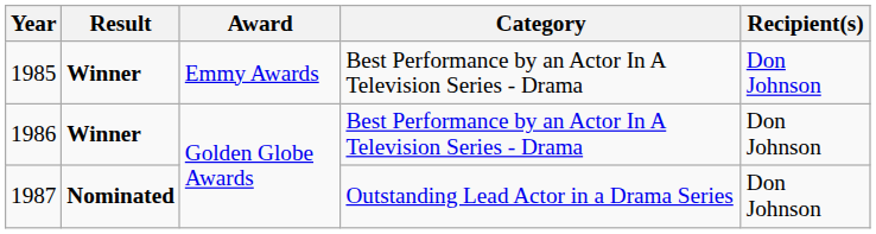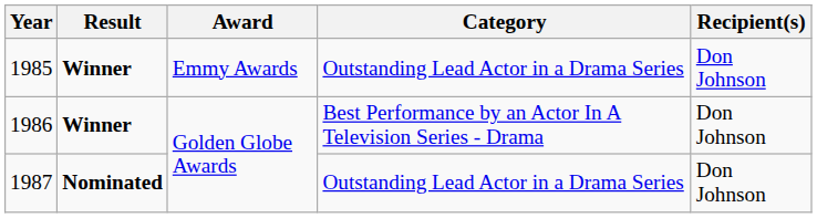1985 | Category: Best Performance by an Actor In A Television Series - Drama -> Outstanding Lead Actor in a Drama Series
